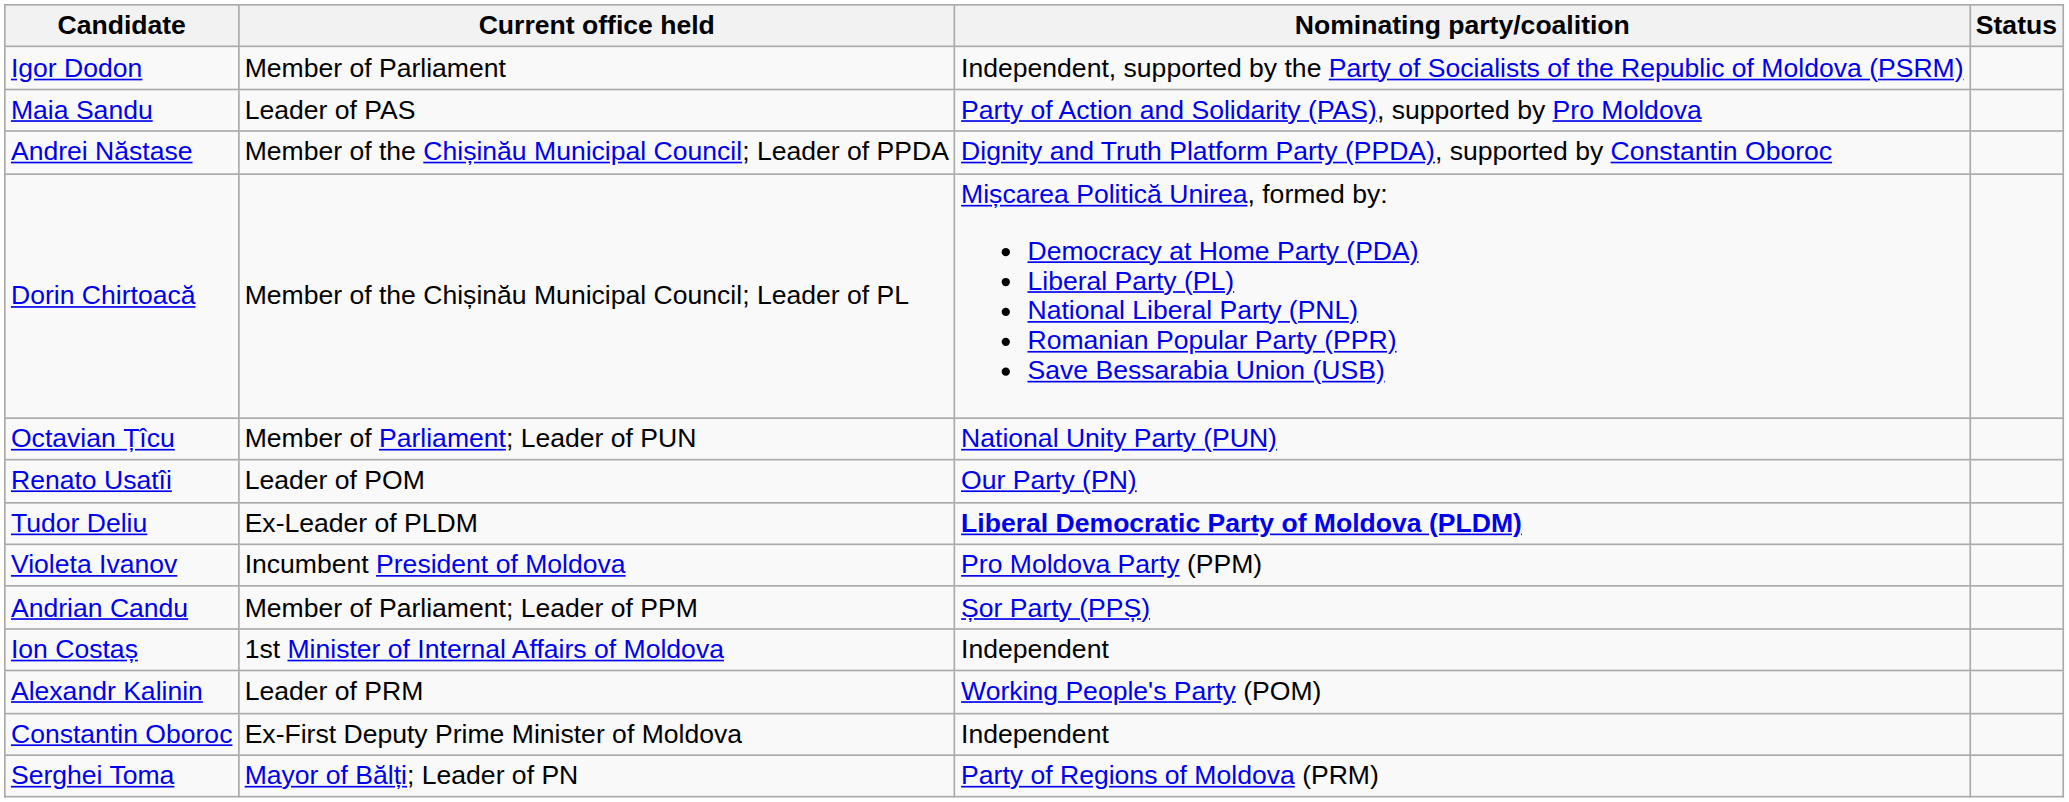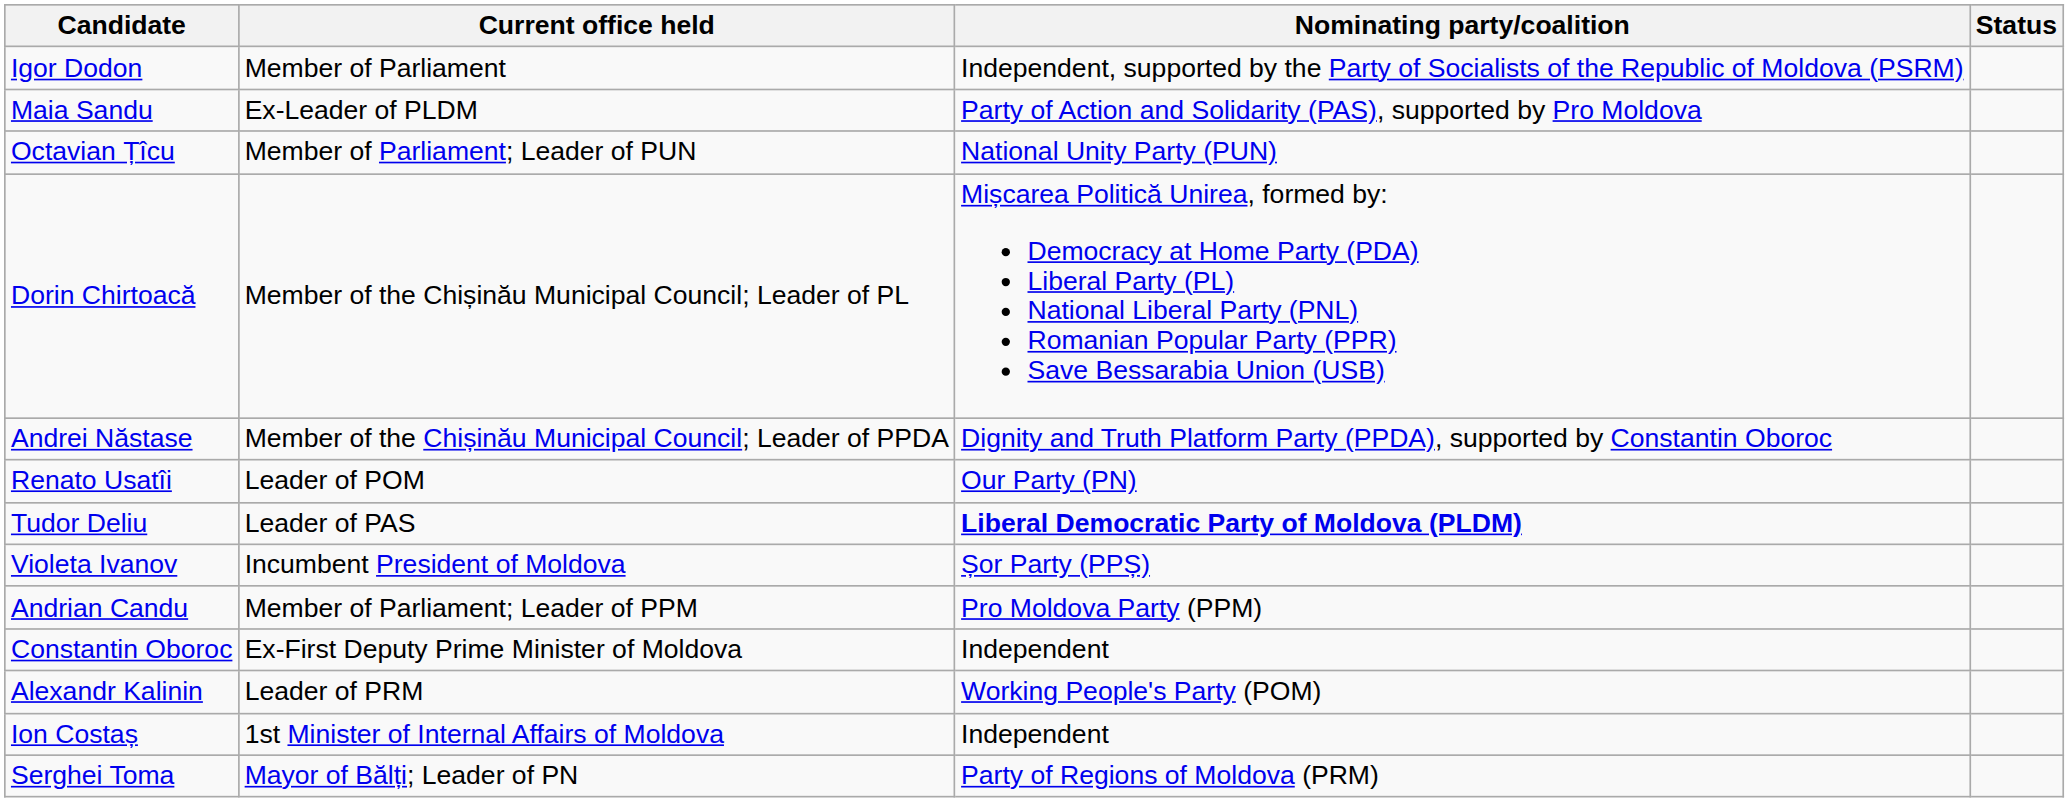Maia Sandu | Current office held: Leader of PAS -> Ex-Leader of PLDM
rows swapped: Andrei Năstase <-> Octavian Țîcu
Tudor Deliu | Current office held: Ex-Leader of PLDM -> Leader of PAS
Violeta Ivanov | Nominating party/coalition: Pro Moldova Party (PPM) -> Șor Party (PPȘ)
Andrian Candu | Nominating party/coalition: Șor Party (PPȘ) -> Pro Moldova Party (PPM)
rows swapped: Ion Costaș <-> Constantin Oboroc
